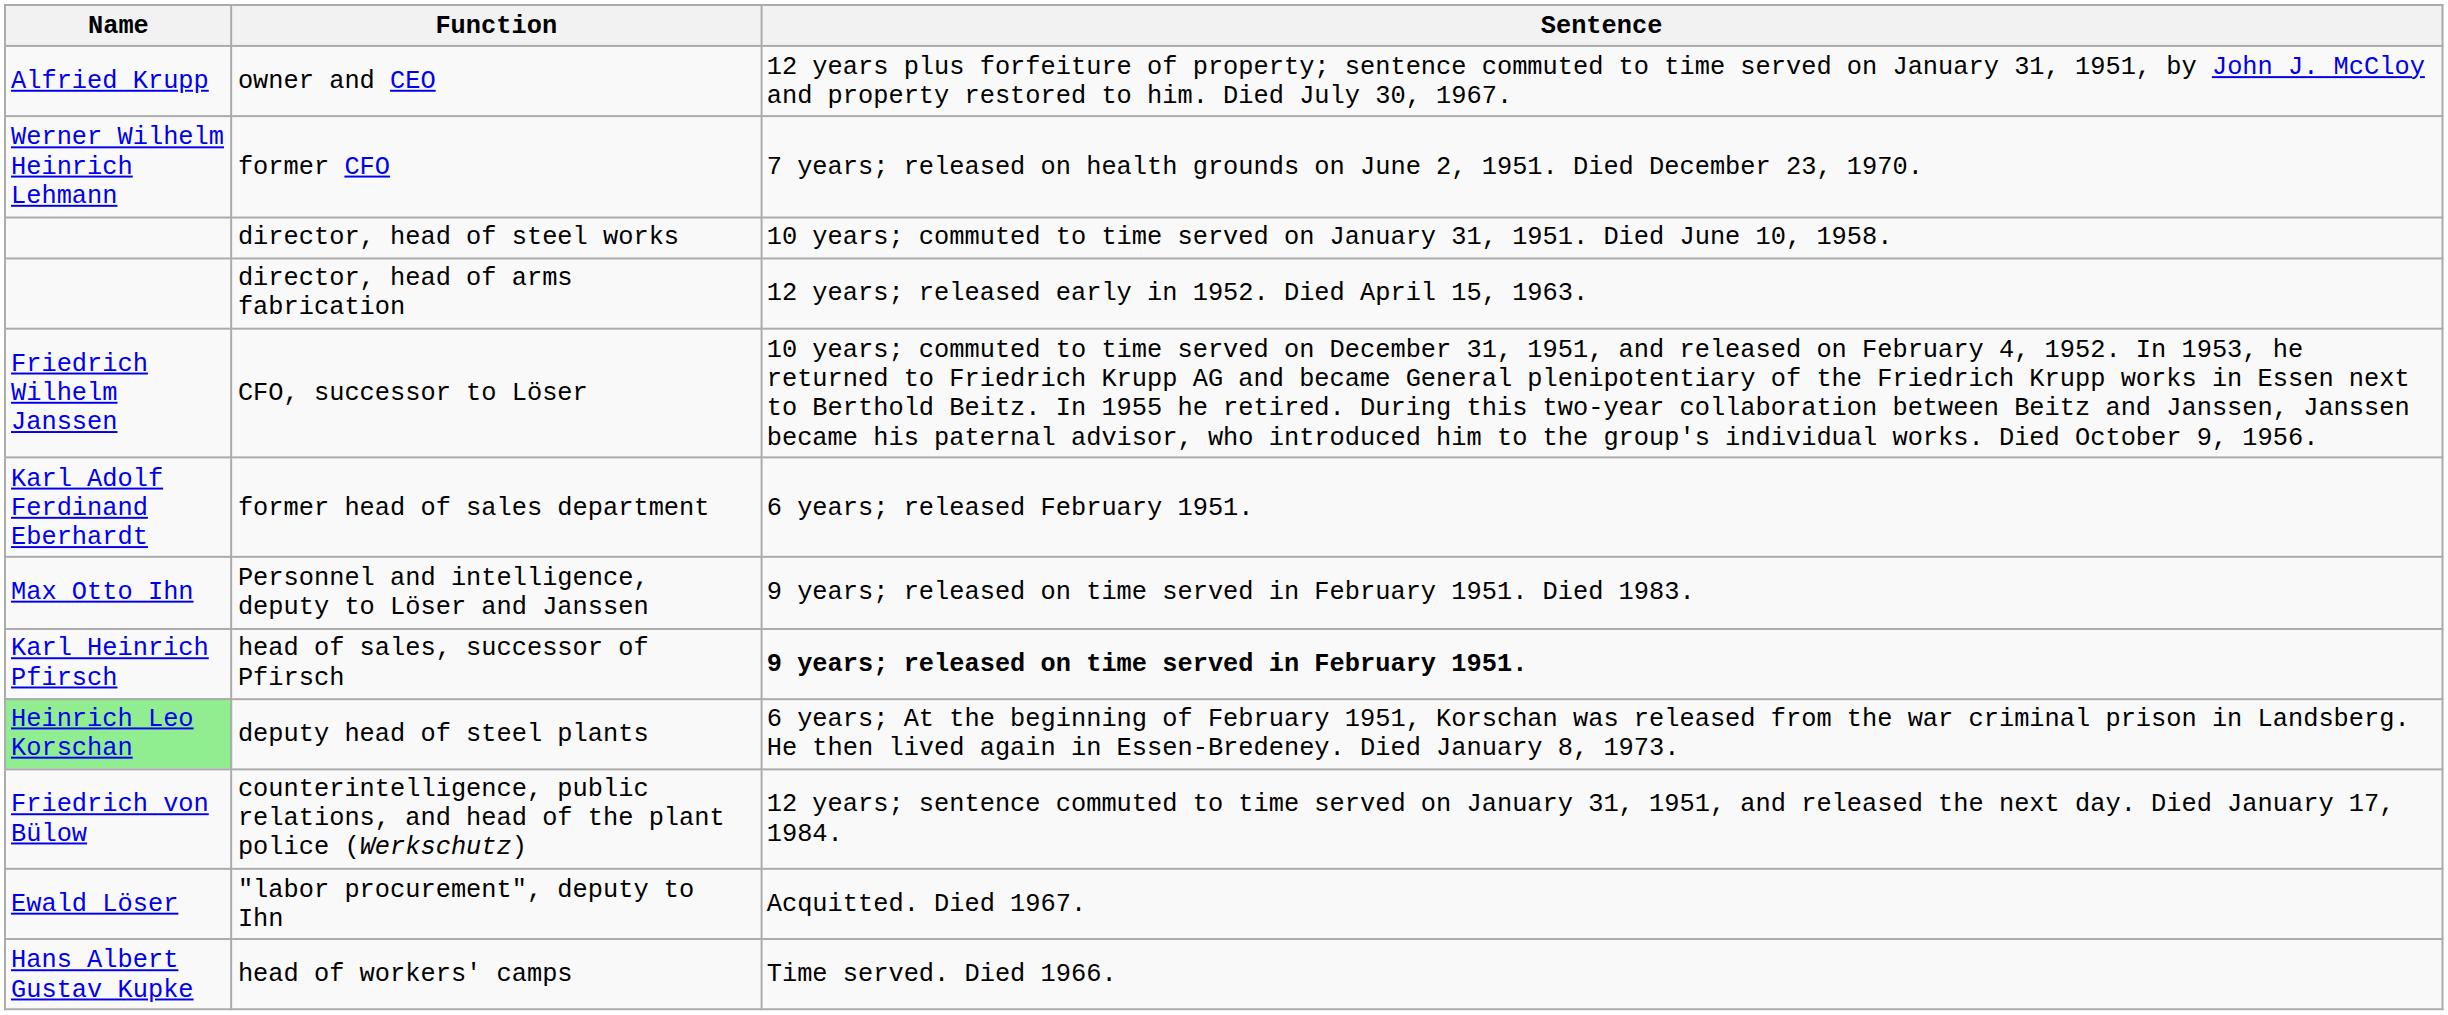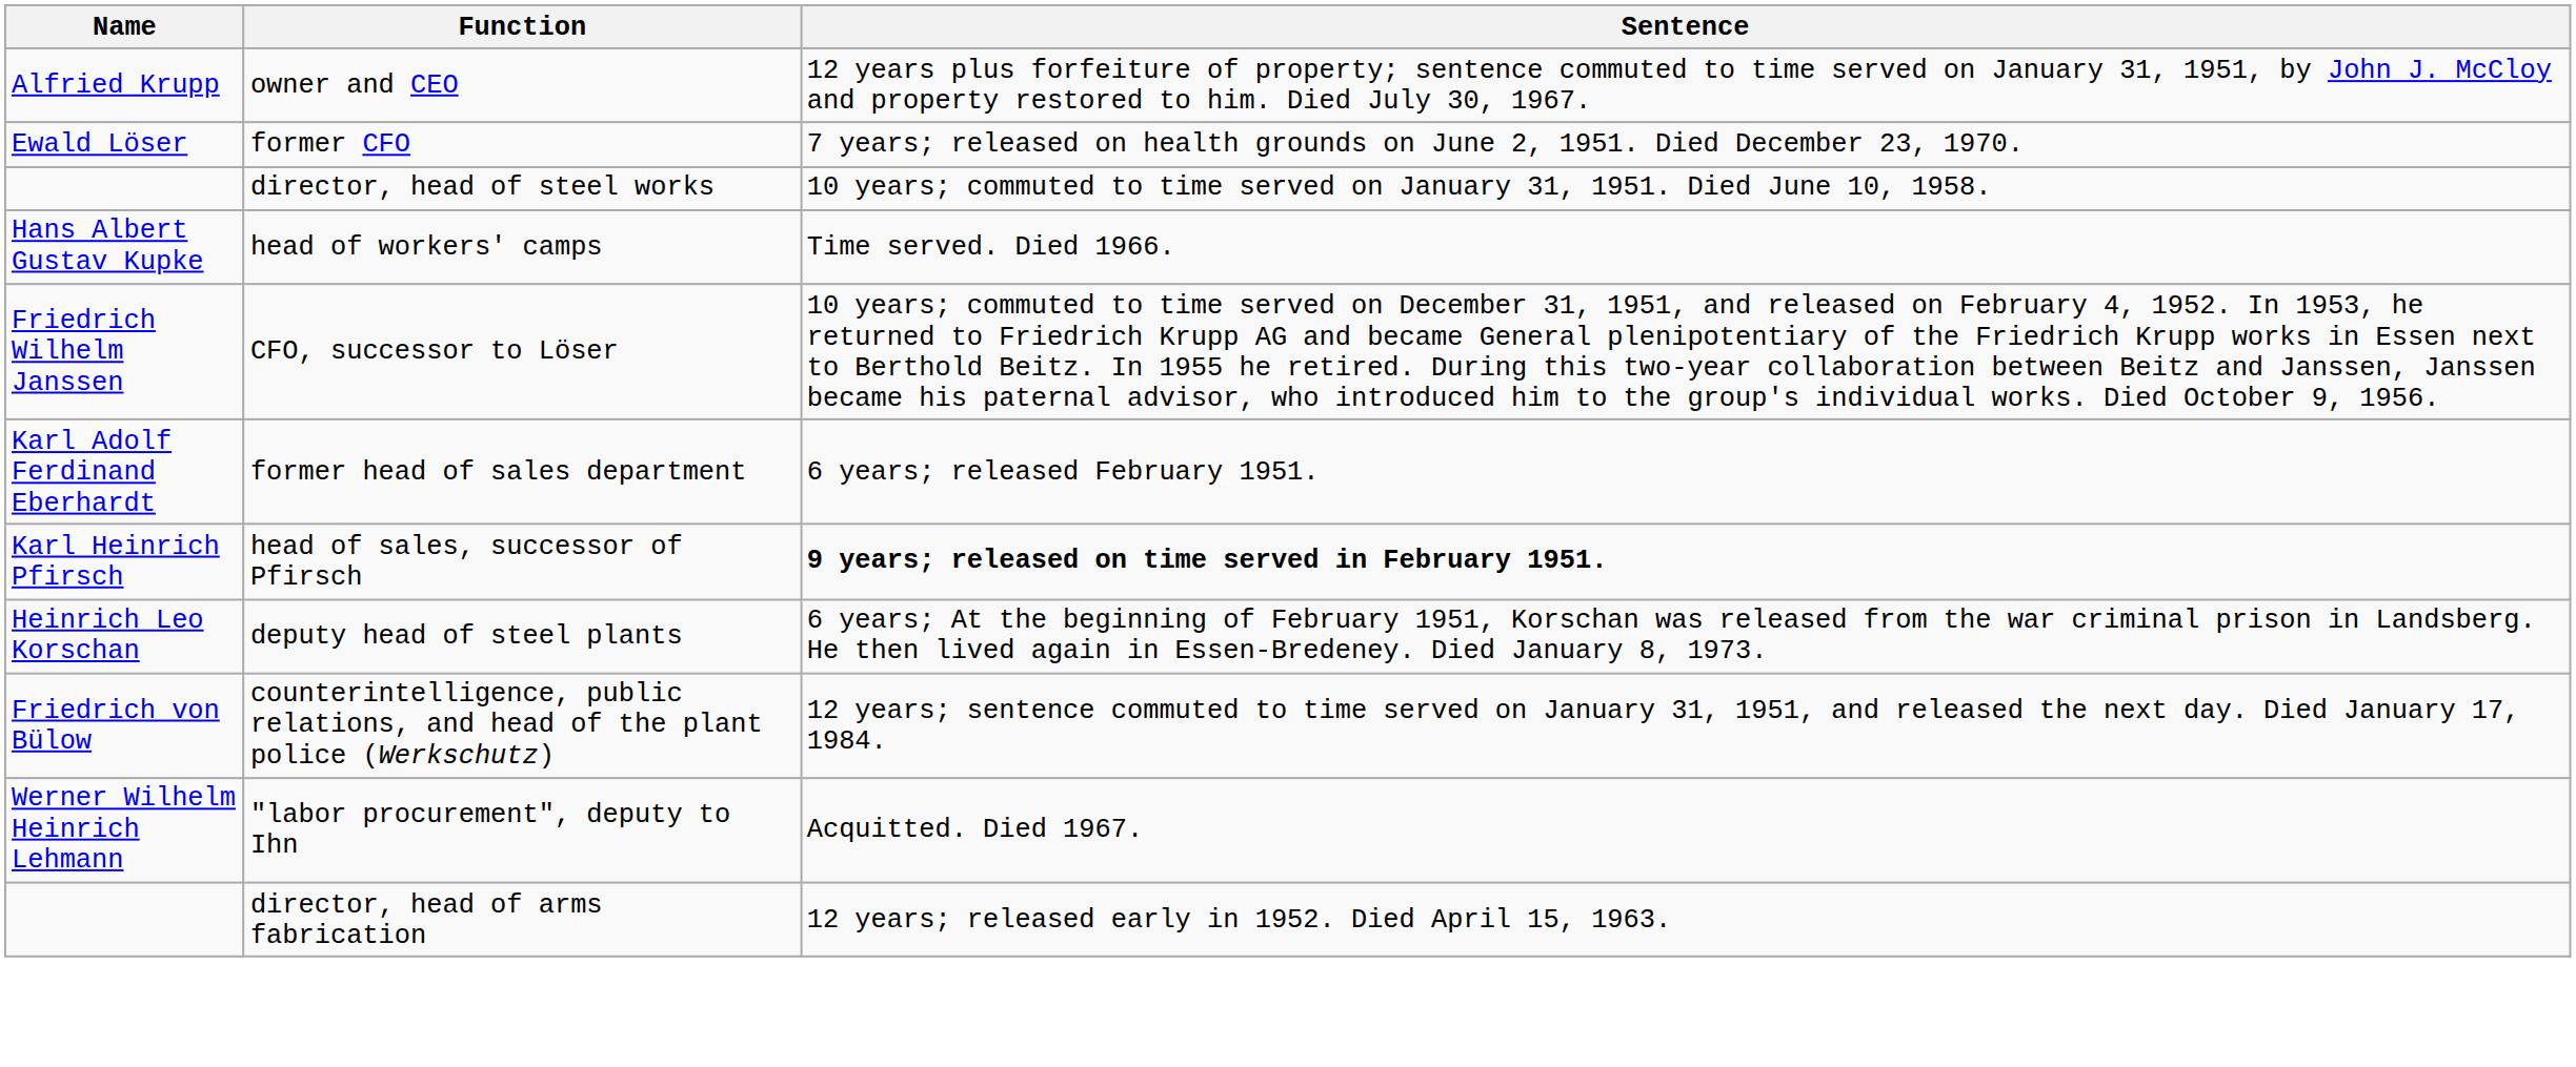former CFO | Name: Werner Wilhelm Heinrich Lehmann -> Ewald Löser
rows swapped: director, head of arms fabrication <-> head of workers' camps
- row: Max Otto Ihn | Personnel and intelligence, deputy to Löser and Janssen | 9 years; released on time served in February 1951. Died 1983.
deputy head of steel plants | Name: lightgreen background -> no background
"labor procurement", deputy to Ihn | Name: Ewald Löser -> Werner Wilhelm Heinrich Lehmann
